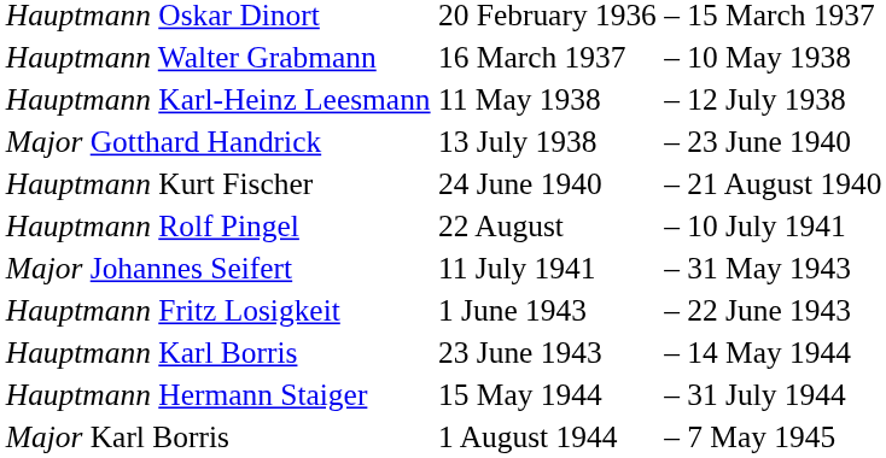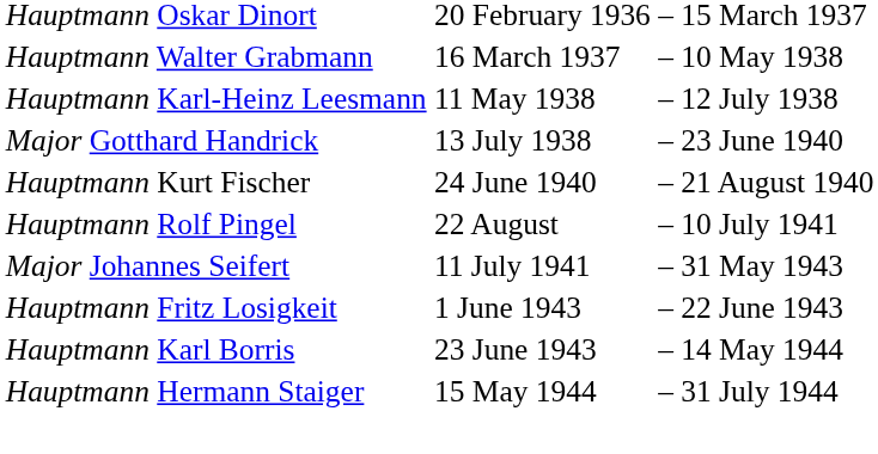- row: Major Karl Borris | 1 August 1944 | – | 7 May 1945
